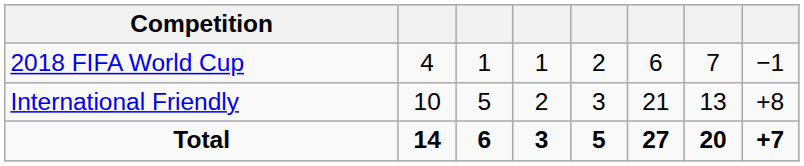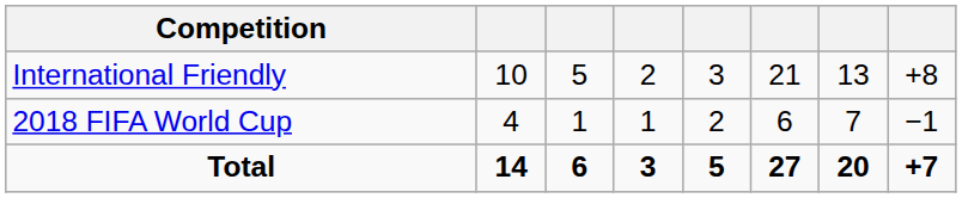rows swapped: International Friendly <-> 2018 FIFA World Cup
